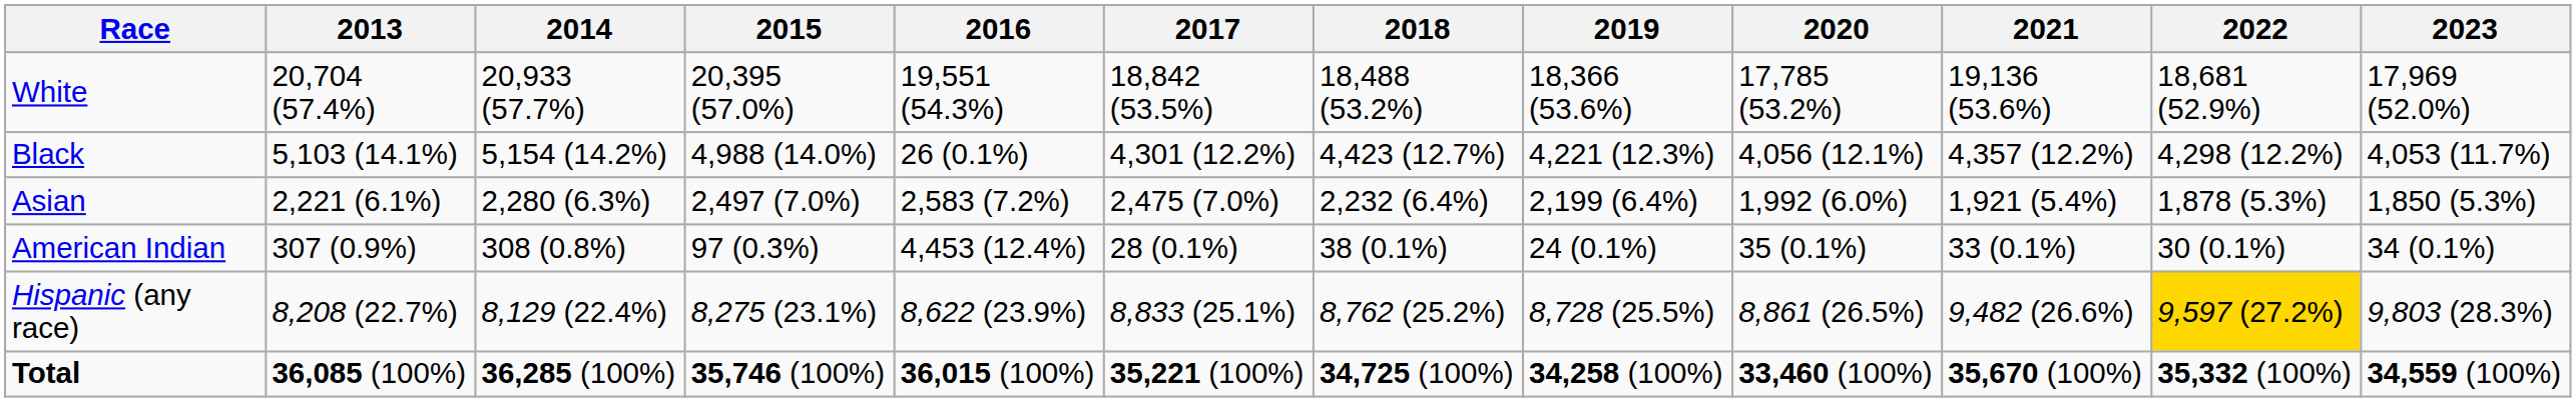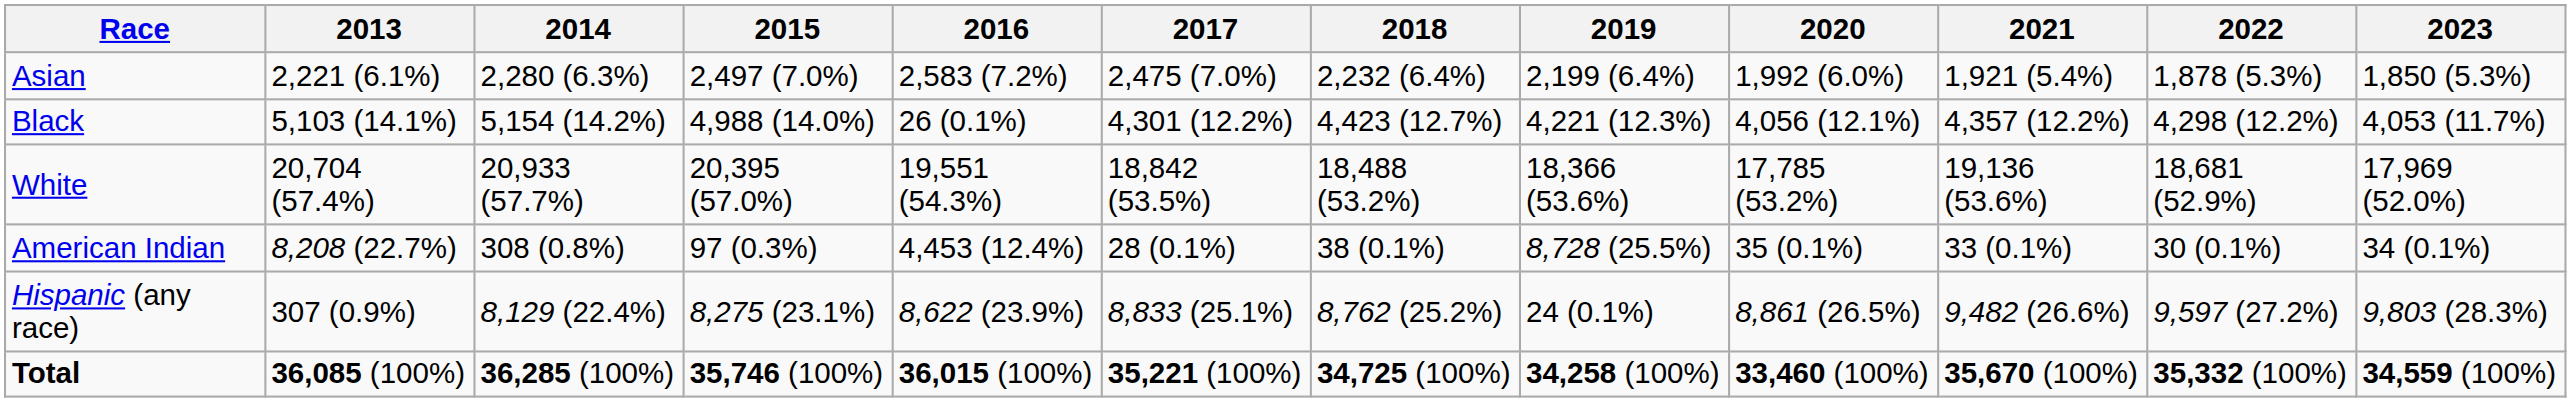rows swapped: White <-> Asian
American Indian | 2013: 307 (0.9%) -> 8,208 (22.7%)
American Indian | 2019: 24 (0.1%) -> 8,728 (25.5%)
Hispanic (any race) | 2013: 8,208 (22.7%) -> 307 (0.9%)
Hispanic (any race) | 2019: 8,728 (25.5%) -> 24 (0.1%)
Hispanic (any race) | 2022: gold background -> no background
